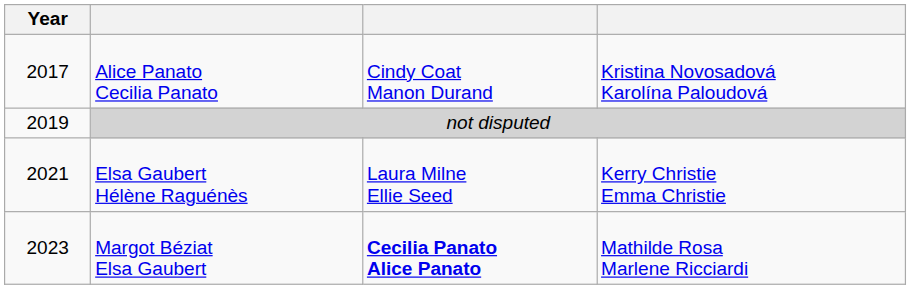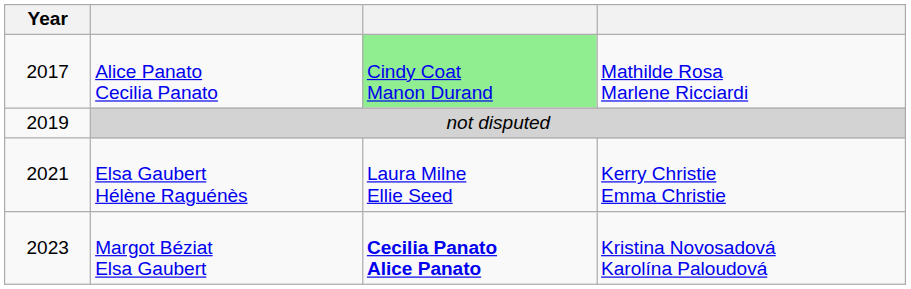Alice Panato Cecilia Panato | column 3: no background -> lightgreen background
Alice Panato Cecilia Panato | column 4: Kristina Novosadová Karolína Paloudová -> Mathilde Rosa Marlene Ricciardi
Margot Béziat Elsa Gaubert | column 4: Mathilde Rosa Marlene Ricciardi -> Kristina Novosadová Karolína Paloudová
